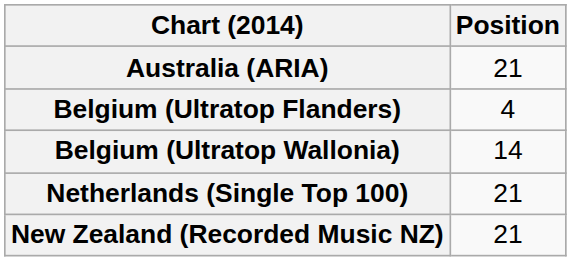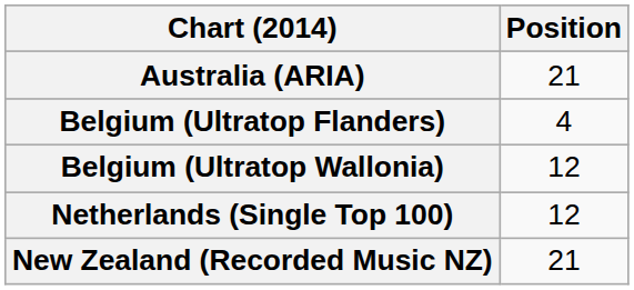Belgium (Ultratop Wallonia) | Position: 14 -> 12
Netherlands (Single Top 100) | Position: 21 -> 12
